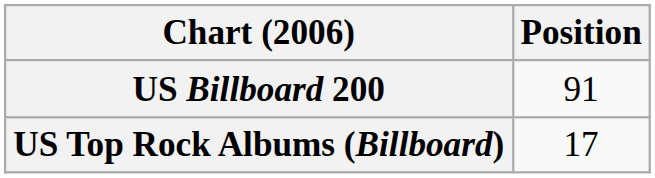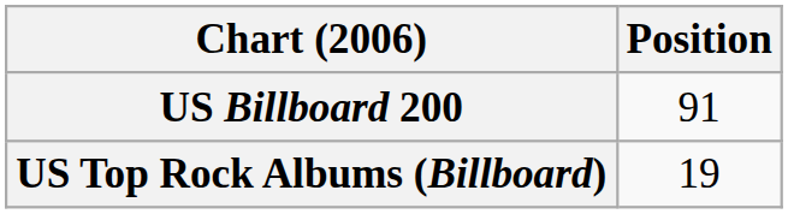US Top Rock Albums (Billboard) | Position: 17 -> 19
